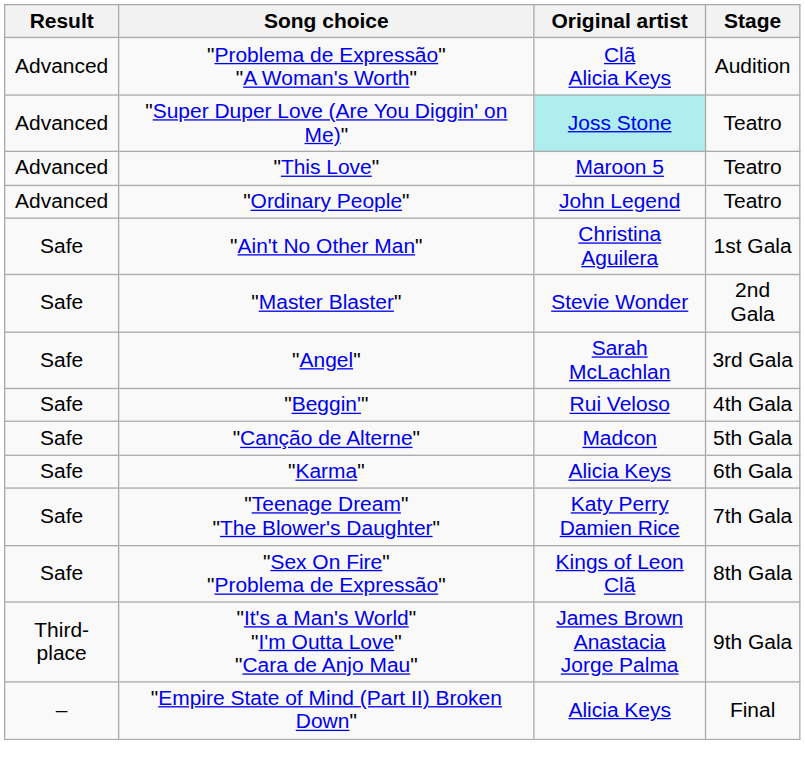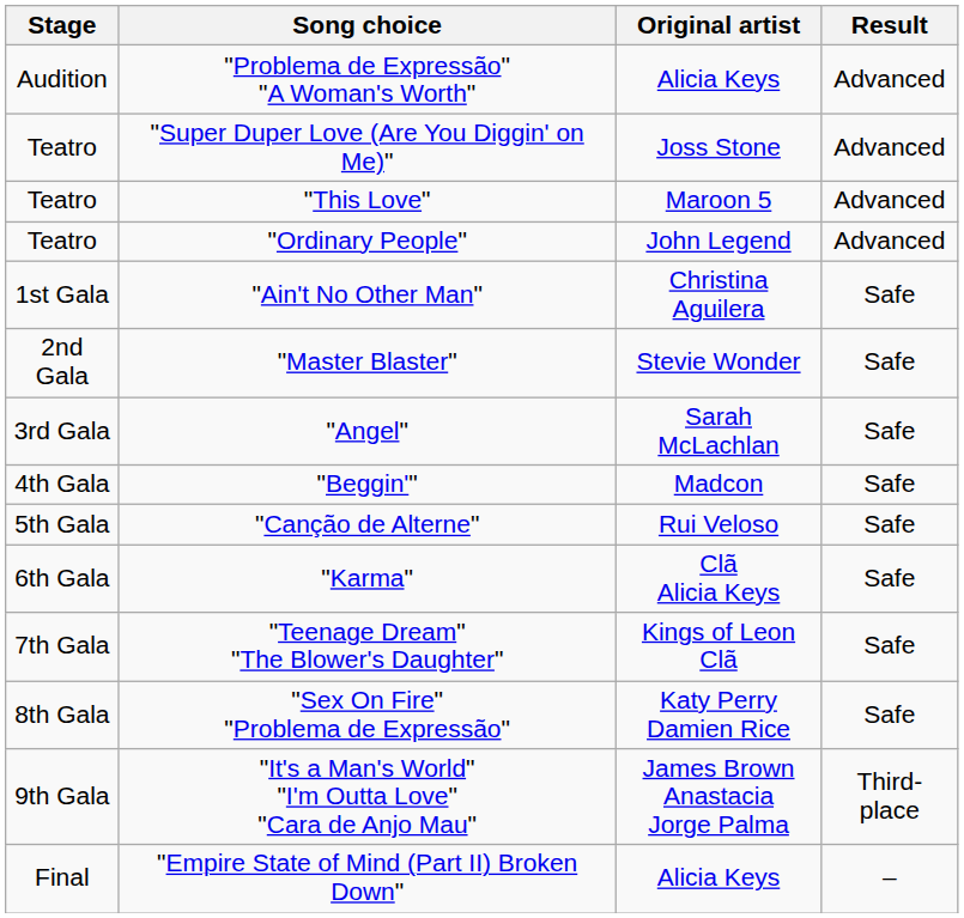columns swapped: Stage <-> Result
"Problema de Expressão" "A Woman's Worth" | Original artist: Clã Alicia Keys -> Alicia Keys
"Super Duper Love (Are You Diggin' on Me)" | Original artist: paleturquoise background -> no background
"Beggin'" | Original artist: Rui Veloso -> Madcon
"Canção de Alterne" | Original artist: Madcon -> Rui Veloso
"Karma" | Original artist: Alicia Keys -> Clã Alicia Keys
"Teenage Dream" "The Blower's Daughter" | Original artist: Katy Perry Damien Rice -> Kings of Leon Clã
"Sex On Fire" "Problema de Expressão" | Original artist: Kings of Leon Clã -> Katy Perry Damien Rice
